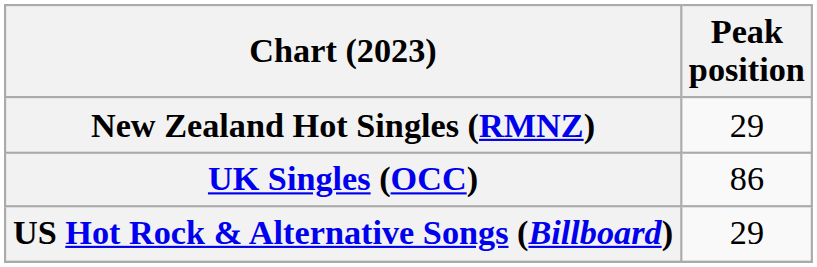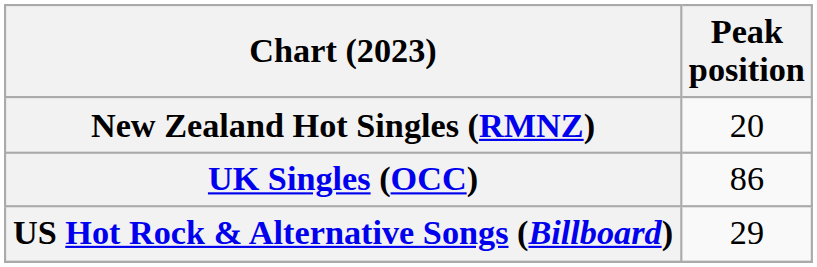New Zealand Hot Singles (RMNZ) | Peak position: 29 -> 20
